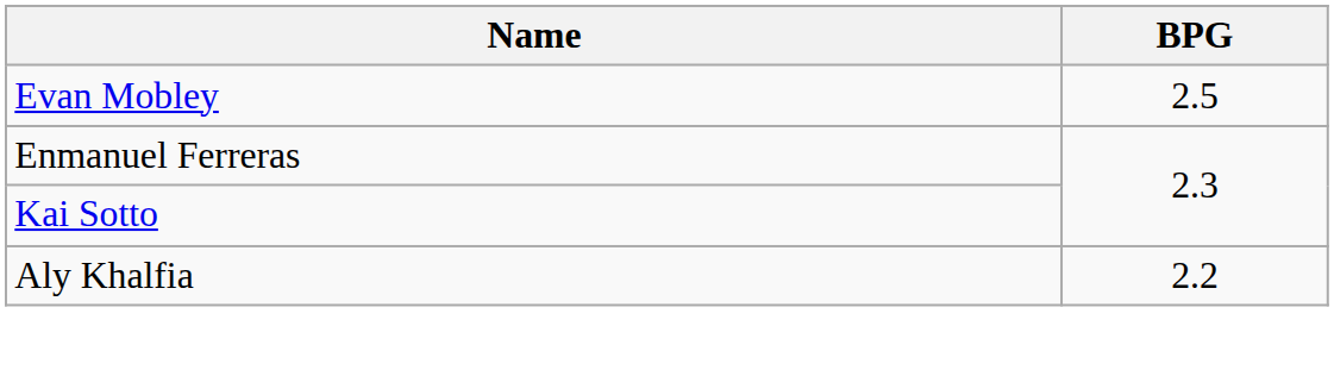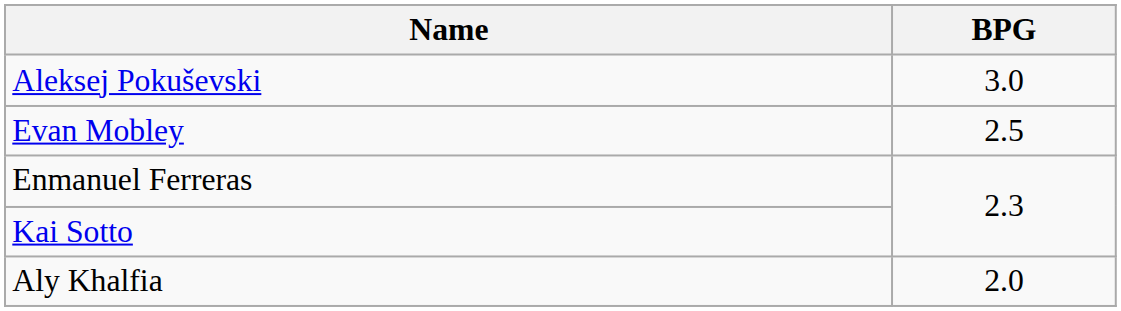+ row: Aleksej Pokuševski | 3.0
Aly Khalfia | BPG: 2.2 -> 2.0
